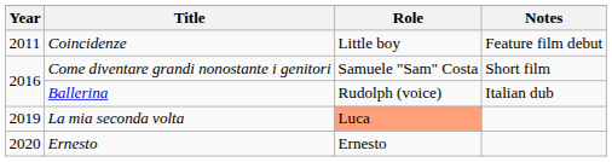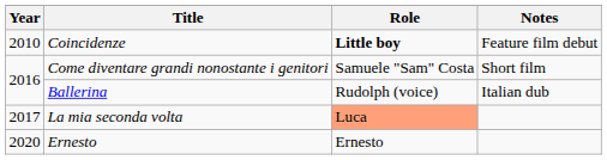Coincidenze | Year: 2011 -> 2010
Coincidenze | Role: normal -> bold
La mia seconda volta | Year: 2019 -> 2017
